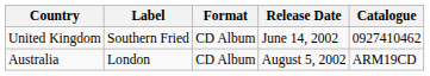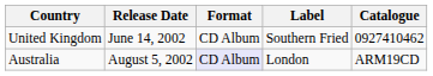columns swapped: Release Date <-> Label
Australia | Format: no background -> lavender background
